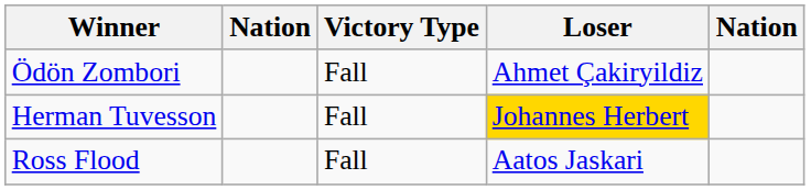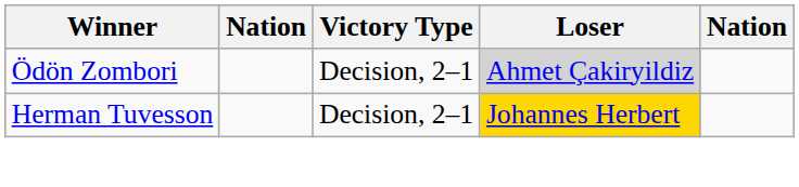Ödön Zombori | Victory Type: Fall -> Decision, 2–1
Ödön Zombori | Loser: no background -> lightgrey background
Herman Tuvesson | Victory Type: Fall -> Decision, 2–1
- row: Ross Flood | Fall | Aatos Jaskari
